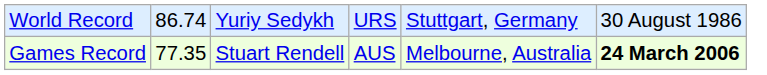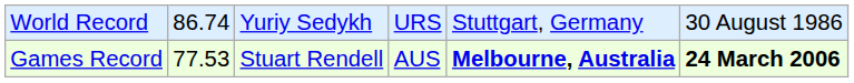Games Record | column 2: 77.35 -> 77.53
Games Record | column 5: normal -> bold
